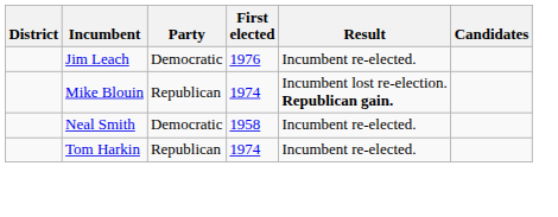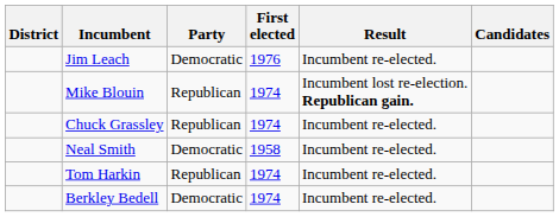+ row: Chuck Grassley | Republican | 1974 | Incumbent re-elected.
+ row: Berkley Bedell | Democratic | 1974 | Incumbent re-elected.
